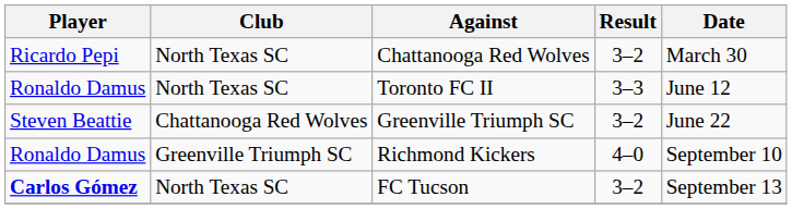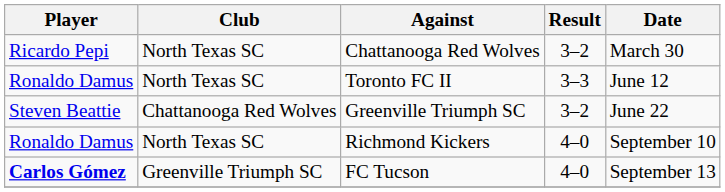Richmond Kickers | Club: Greenville Triumph SC -> North Texas SC
FC Tucson | Club: North Texas SC -> Greenville Triumph SC
FC Tucson | Result: 3–2 -> 4–0
